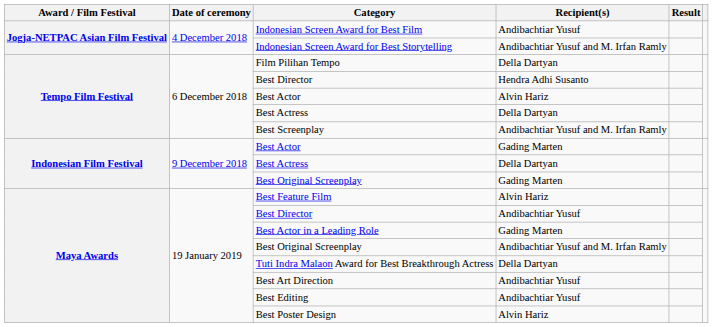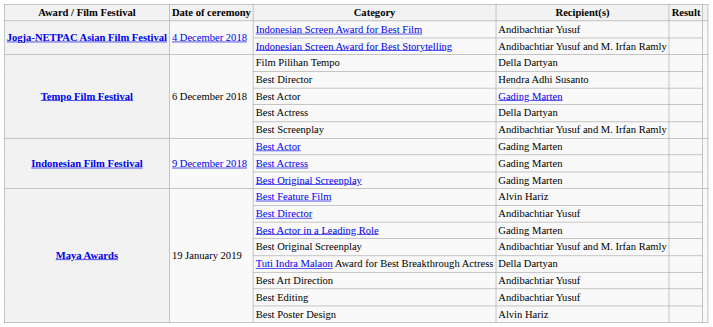Tempo Film Festival / Best Actor | Recipient(s): Alvin Hariz -> Gading Marten
Indonesian Film Festival / Best Actress | Recipient(s): Della Dartyan -> Gading Marten
